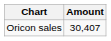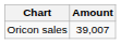Oricon sales | Amount: 30,407 -> 39,007
